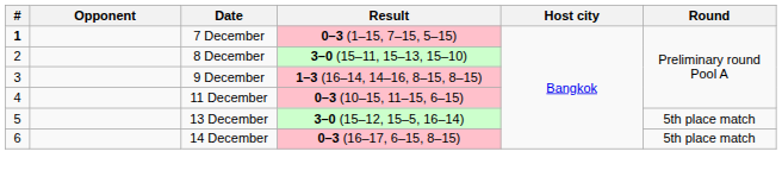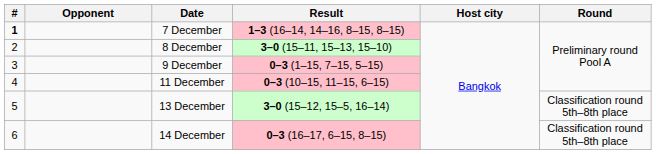7 December | Result: 0–3 (1–15, 7–15, 5–15) -> 1–3 (16–14, 14–16, 8–15, 8–15)
9 December | Result: 1–3 (16–14, 14–16, 8–15, 8–15) -> 0–3 (1–15, 7–15, 5–15)
13 December | Round: 5th place match -> Classification round 5th–8th place
14 December | Round: 5th place match -> Classification round 5th–8th place
